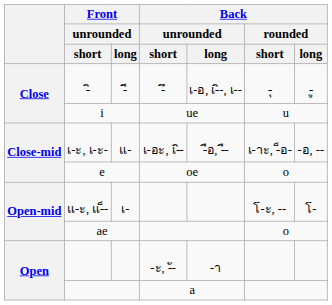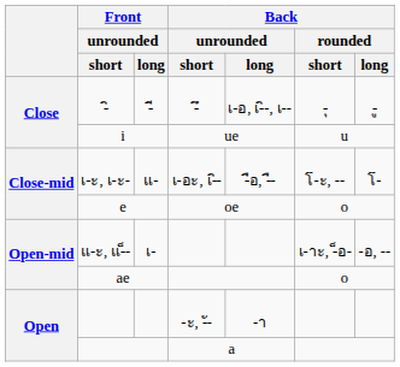เ-ะ, เ-ะ- | Back / rounded / short: เ-าะ, -็อ- -> โ-ะ, --
เ-ะ, เ-ะ- | Back / rounded / long: -อ, -- -> โ-
แ-ะ, แ-็- | Back / rounded / short: โ-ะ, -- -> เ-าะ, -็อ-
แ-ะ, แ-็- | Back / rounded / long: โ- -> -อ, --
